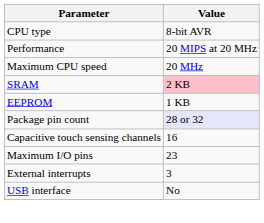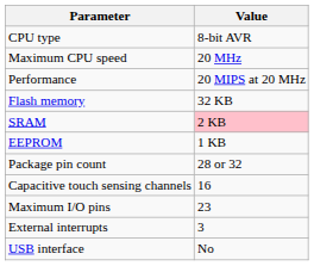rows swapped: Maximum CPU speed <-> Performance
+ row: Flash memory | 32 KB
Package pin count | Value: lavender background -> no background
